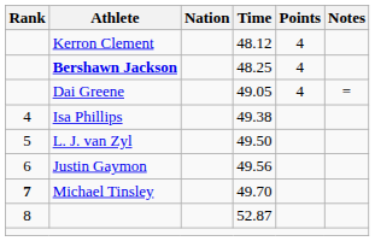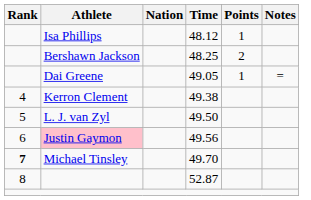48.12 | Athlete: Kerron Clement -> Isa Phillips
48.12 | Points: 4 -> 1
48.25 | Athlete: bold -> normal
48.25 | Points: 4 -> 2
49.05 | Points: 4 -> 1
49.38 | Athlete: Isa Phillips -> Kerron Clement
49.56 | Athlete: no background -> pink background
